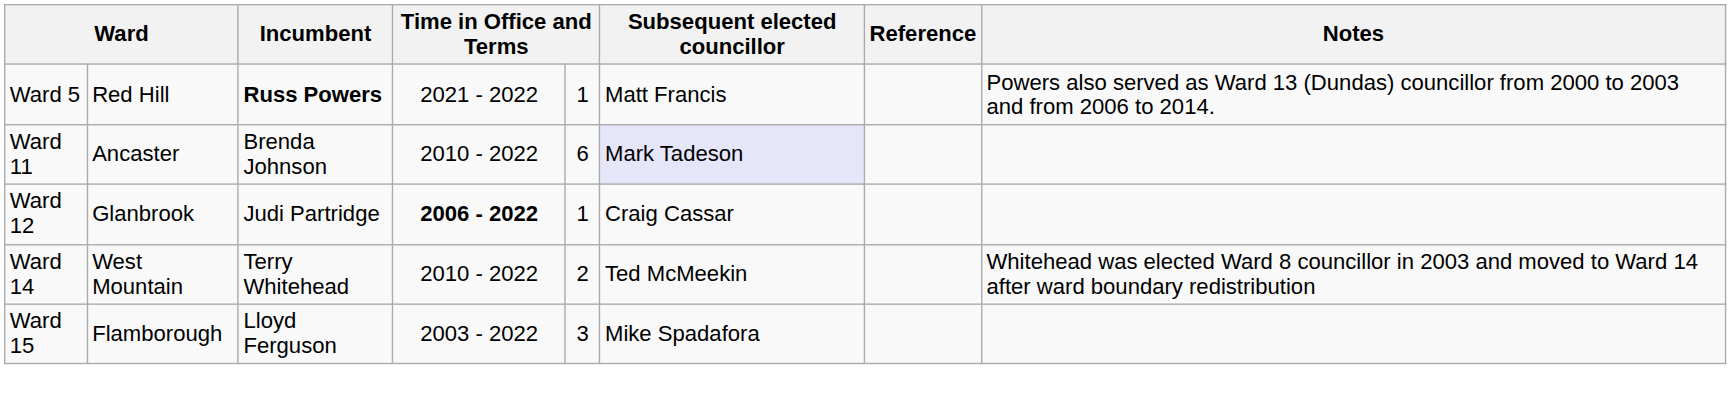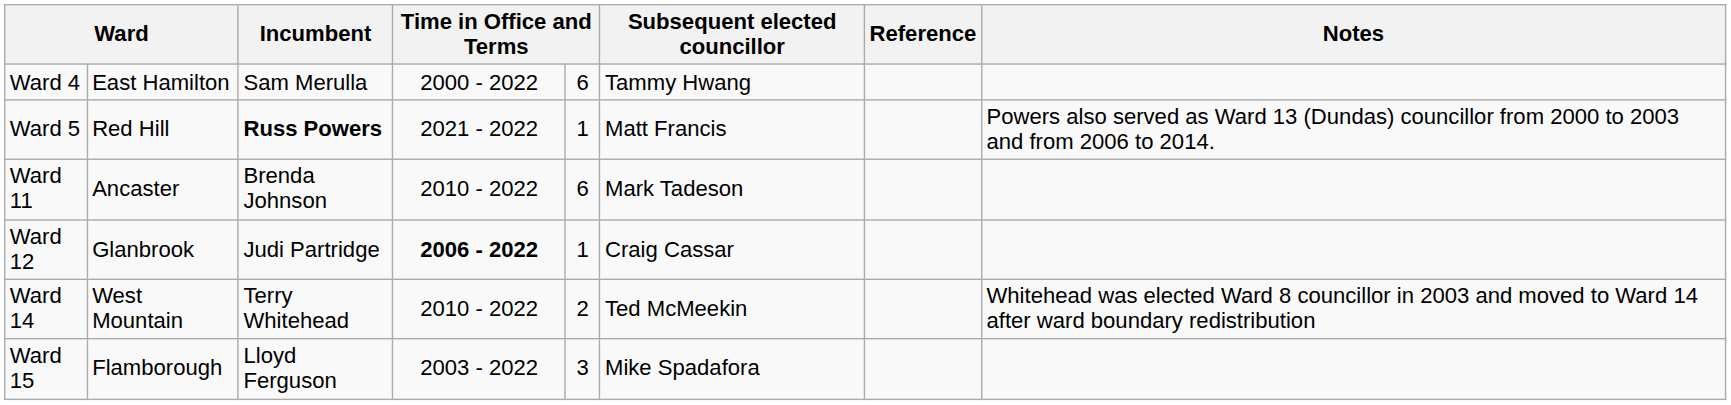+ row: Ward 4 | East Hamilton | Sam Merulla | 2000 - 2022 | 6 | Tammy Hwang
Ward 11 | Subsequent elected councillor: lavender background -> no background
